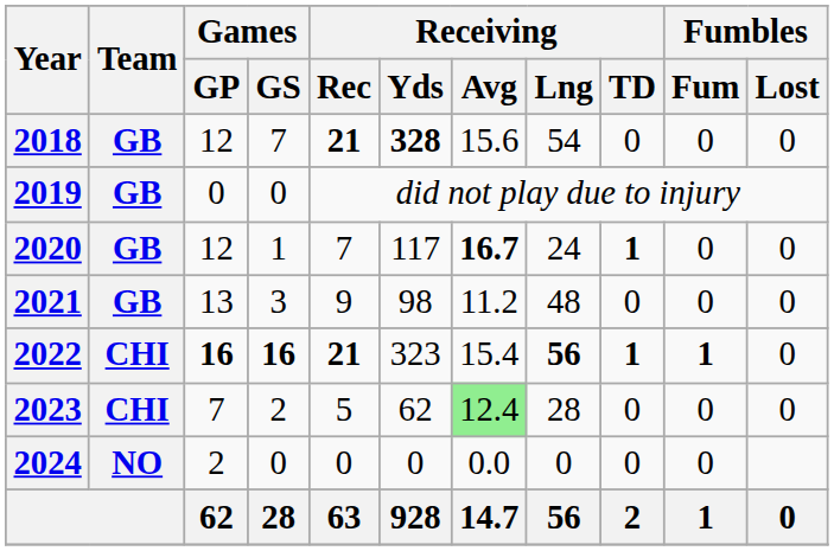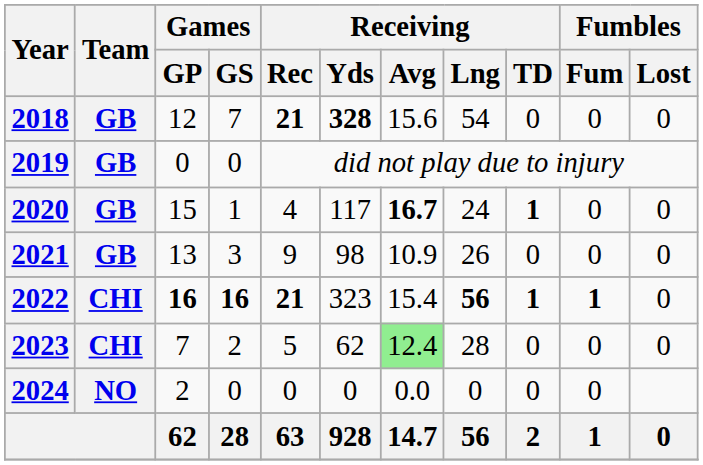2020 | Games / GP: 12 -> 15
2020 | Receiving / Rec: 7 -> 4
2021 | Receiving / Avg: 11.2 -> 10.9
2021 | Receiving / Lng: 48 -> 26
